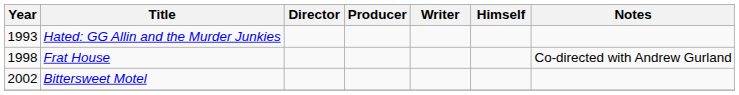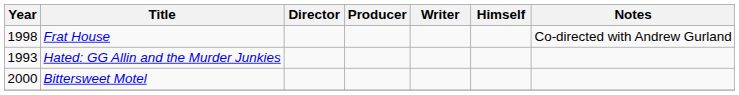rows swapped: Hated: GG Allin and the Murder Junkies <-> Frat House
Bittersweet Motel | Year: 2002 -> 2000
